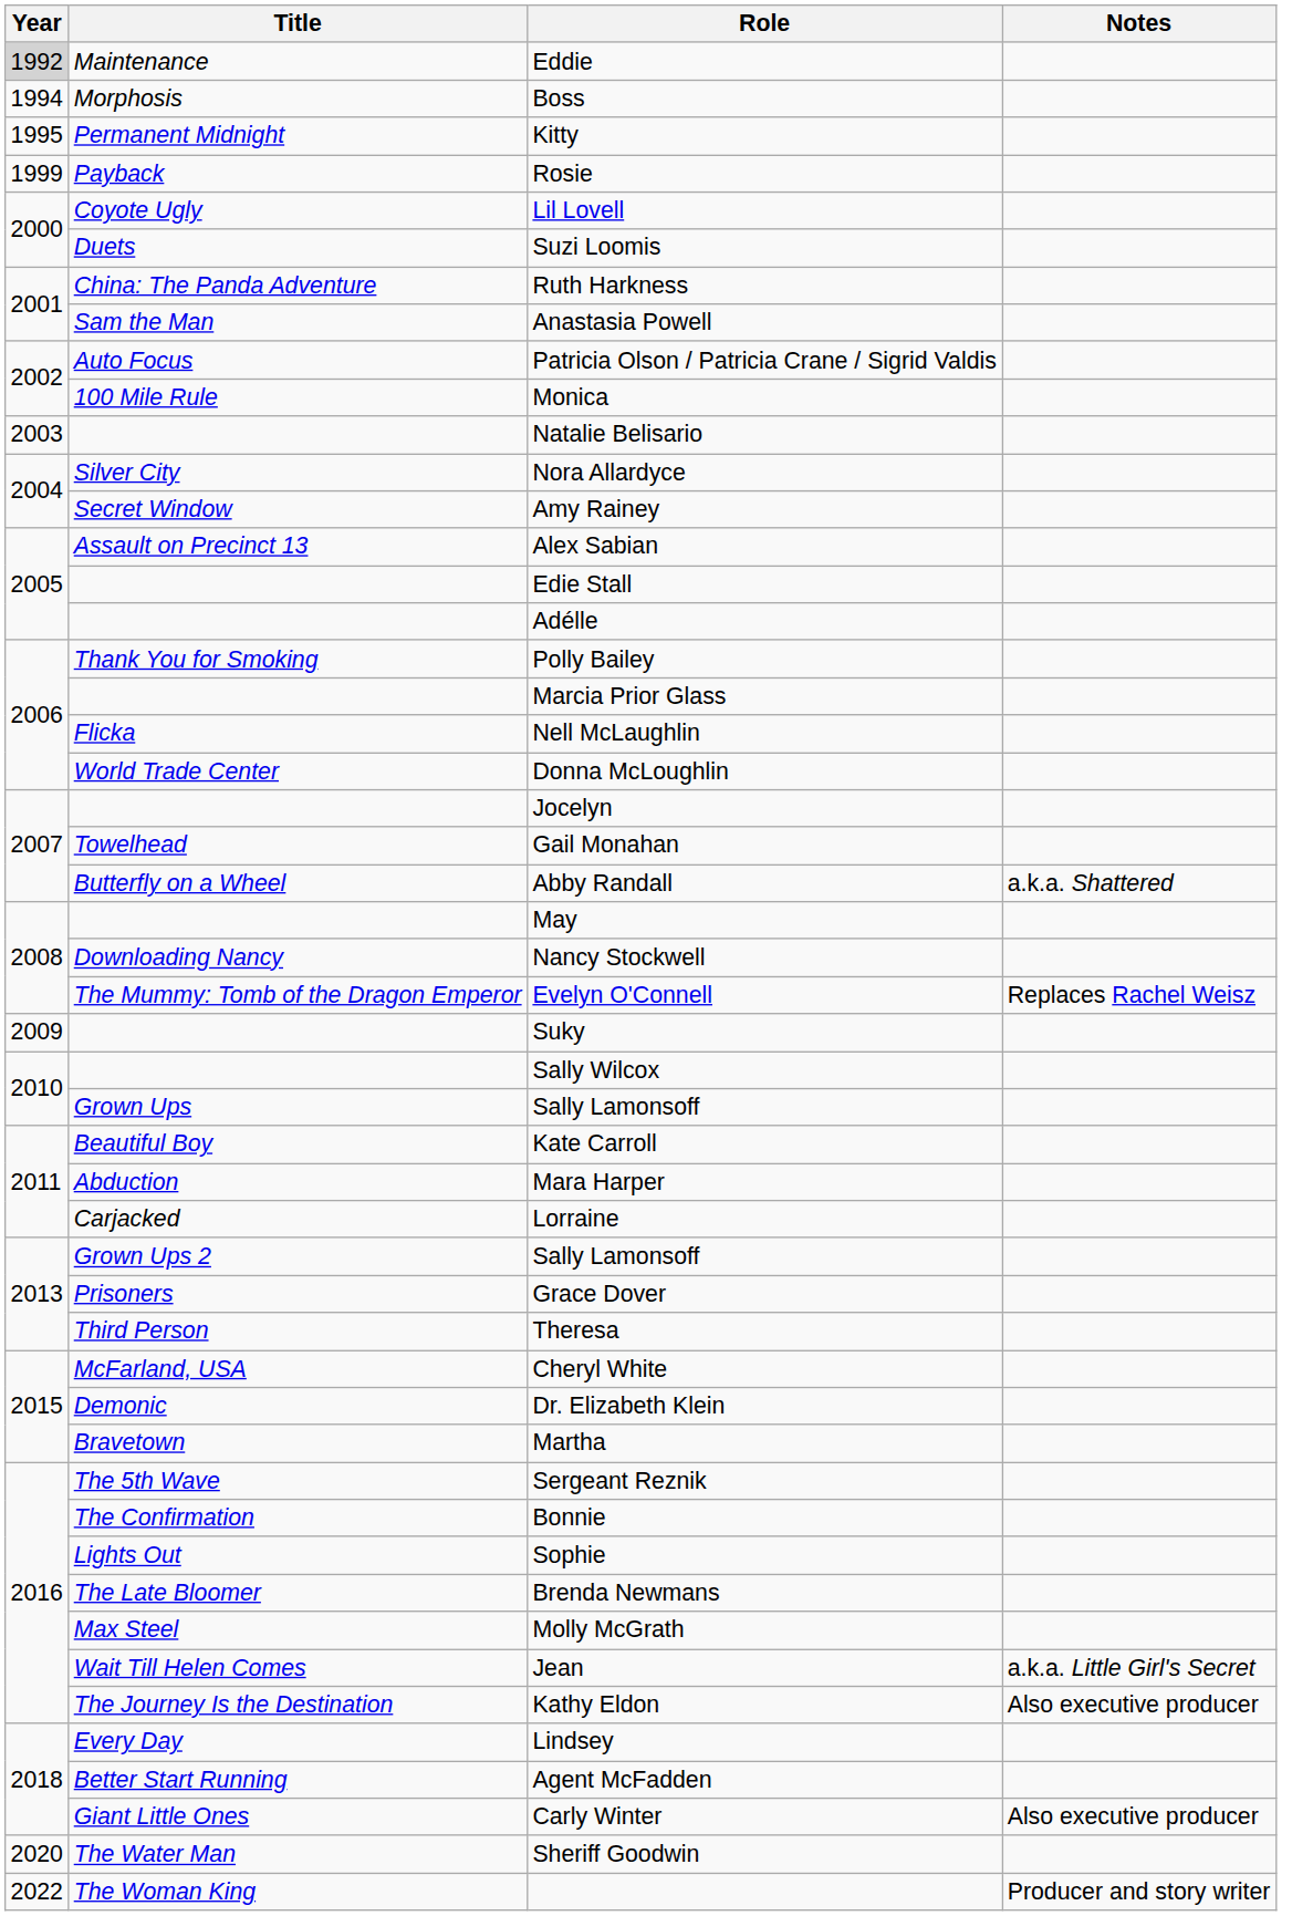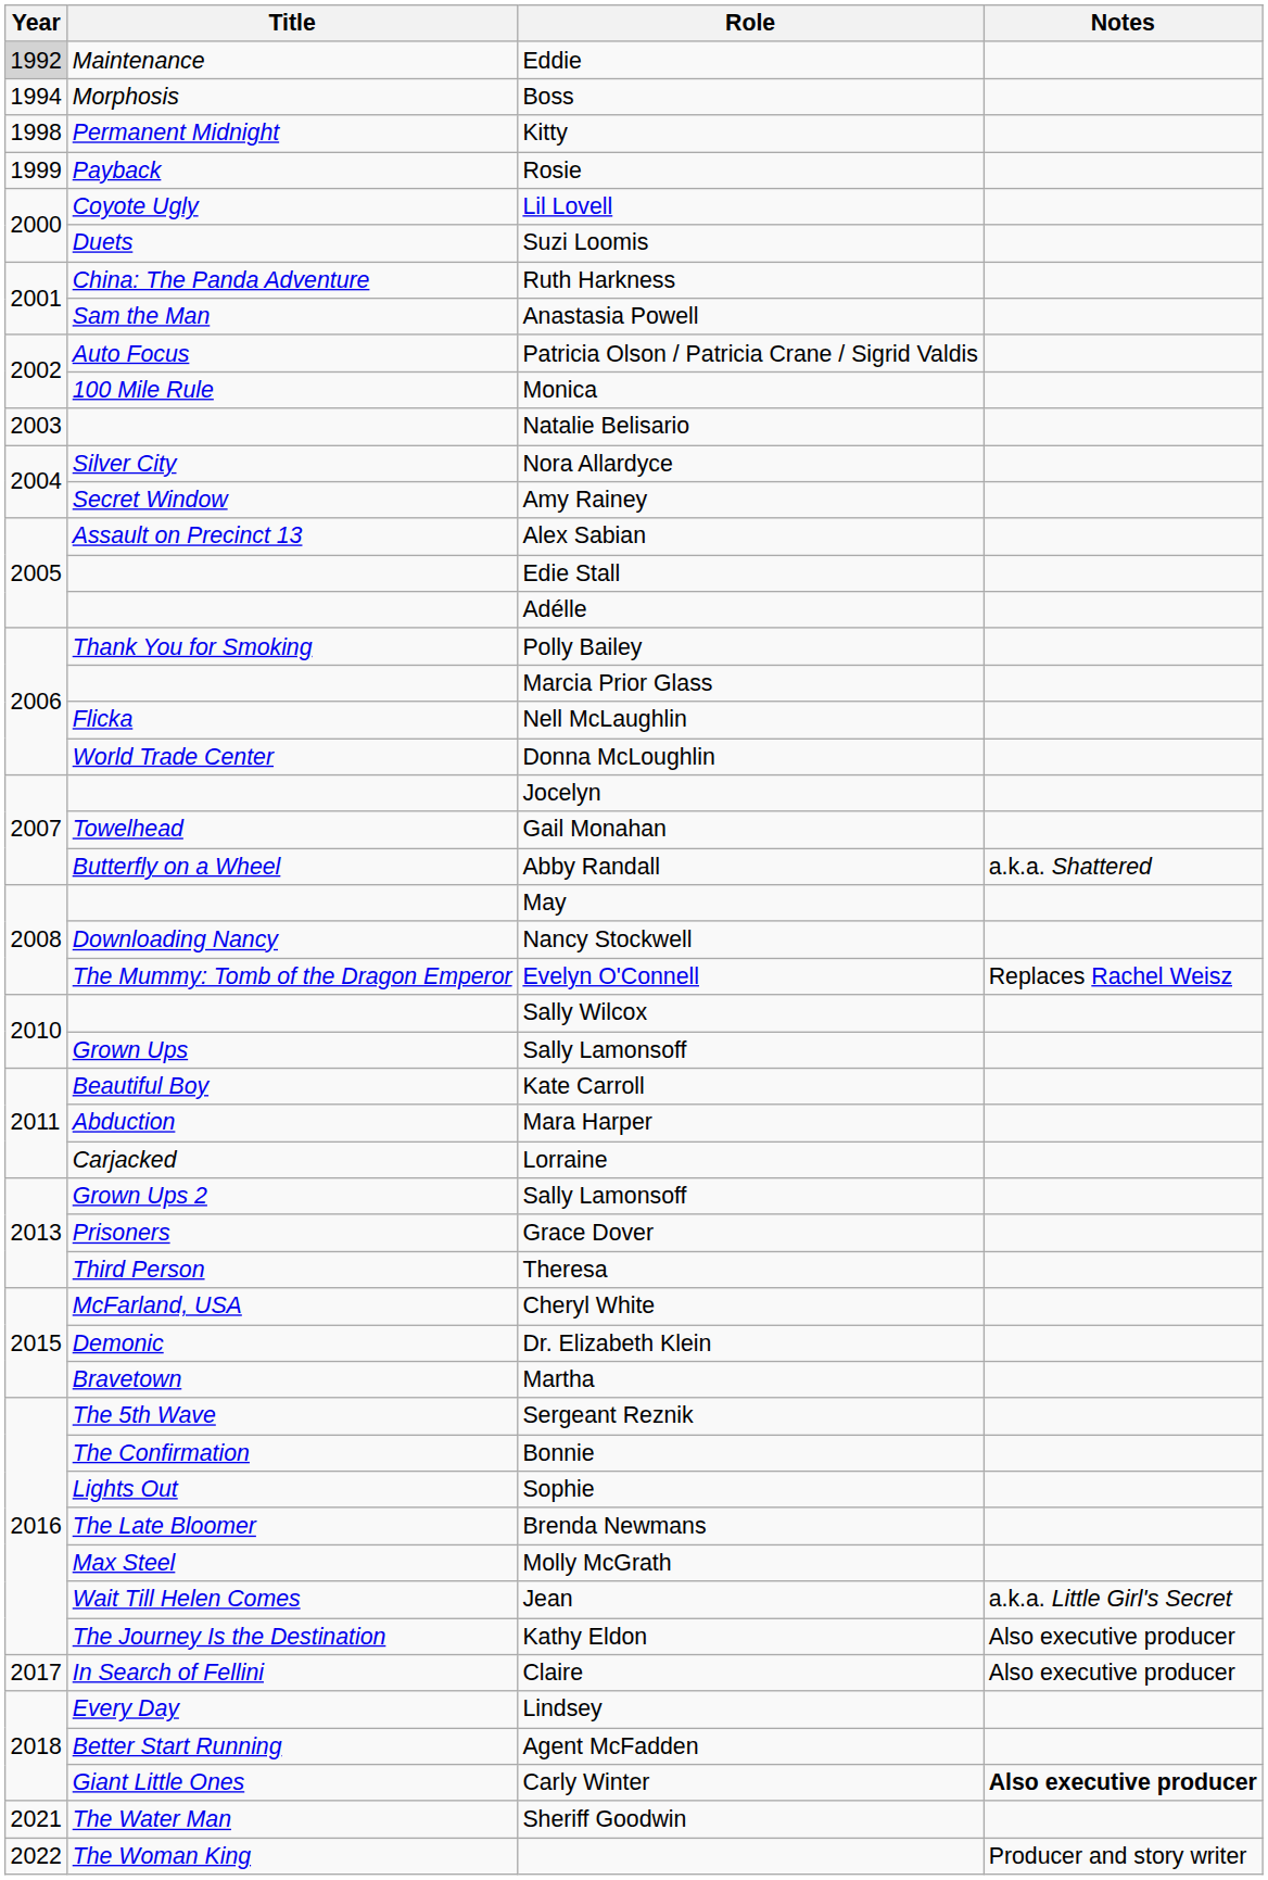Kitty | Year: 1995 -> 1998
- row: 2009 | Suky
+ row: 2017 | In Search of Fellini | Claire | Also executive producer
Carly Winter | Notes: normal -> bold
Sheriff Goodwin | Year: 2020 -> 2021
